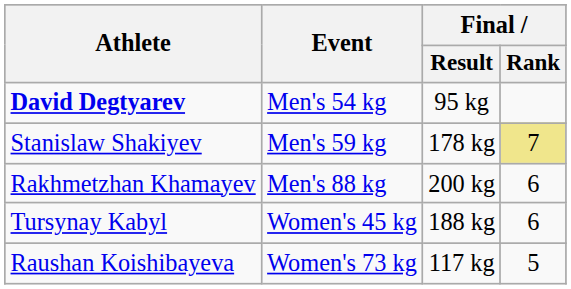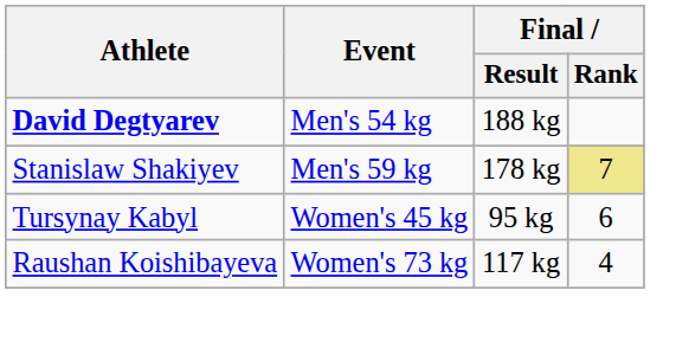David Degtyarev | Final / Result: 95 kg -> 188 kg
- row: Rakhmetzhan Khamayev | Men's 88 kg | 200 kg | 6
Tursynay Kabyl | Final / Result: 188 kg -> 95 kg
Raushan Koishibayeva | Final / Rank: 5 -> 4
